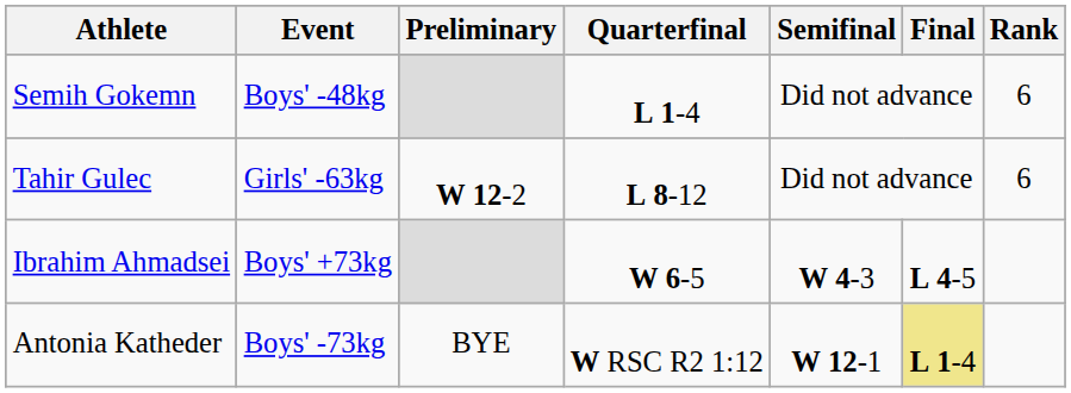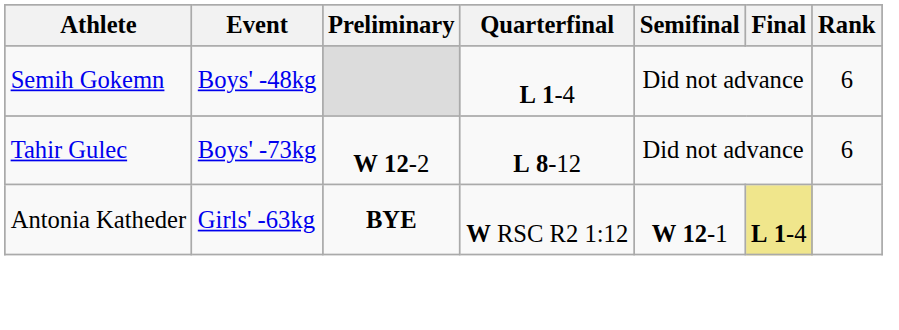Tahir Gulec | Event: Girls' -63kg -> Boys' -73kg
- row: Ibrahim Ahmadsei | Boys' +73kg | W 6-5 | W 4-3 | L 4-5
Antonia Katheder | Event: Boys' -73kg -> Girls' -63kg
Antonia Katheder | Preliminary: normal -> bold
